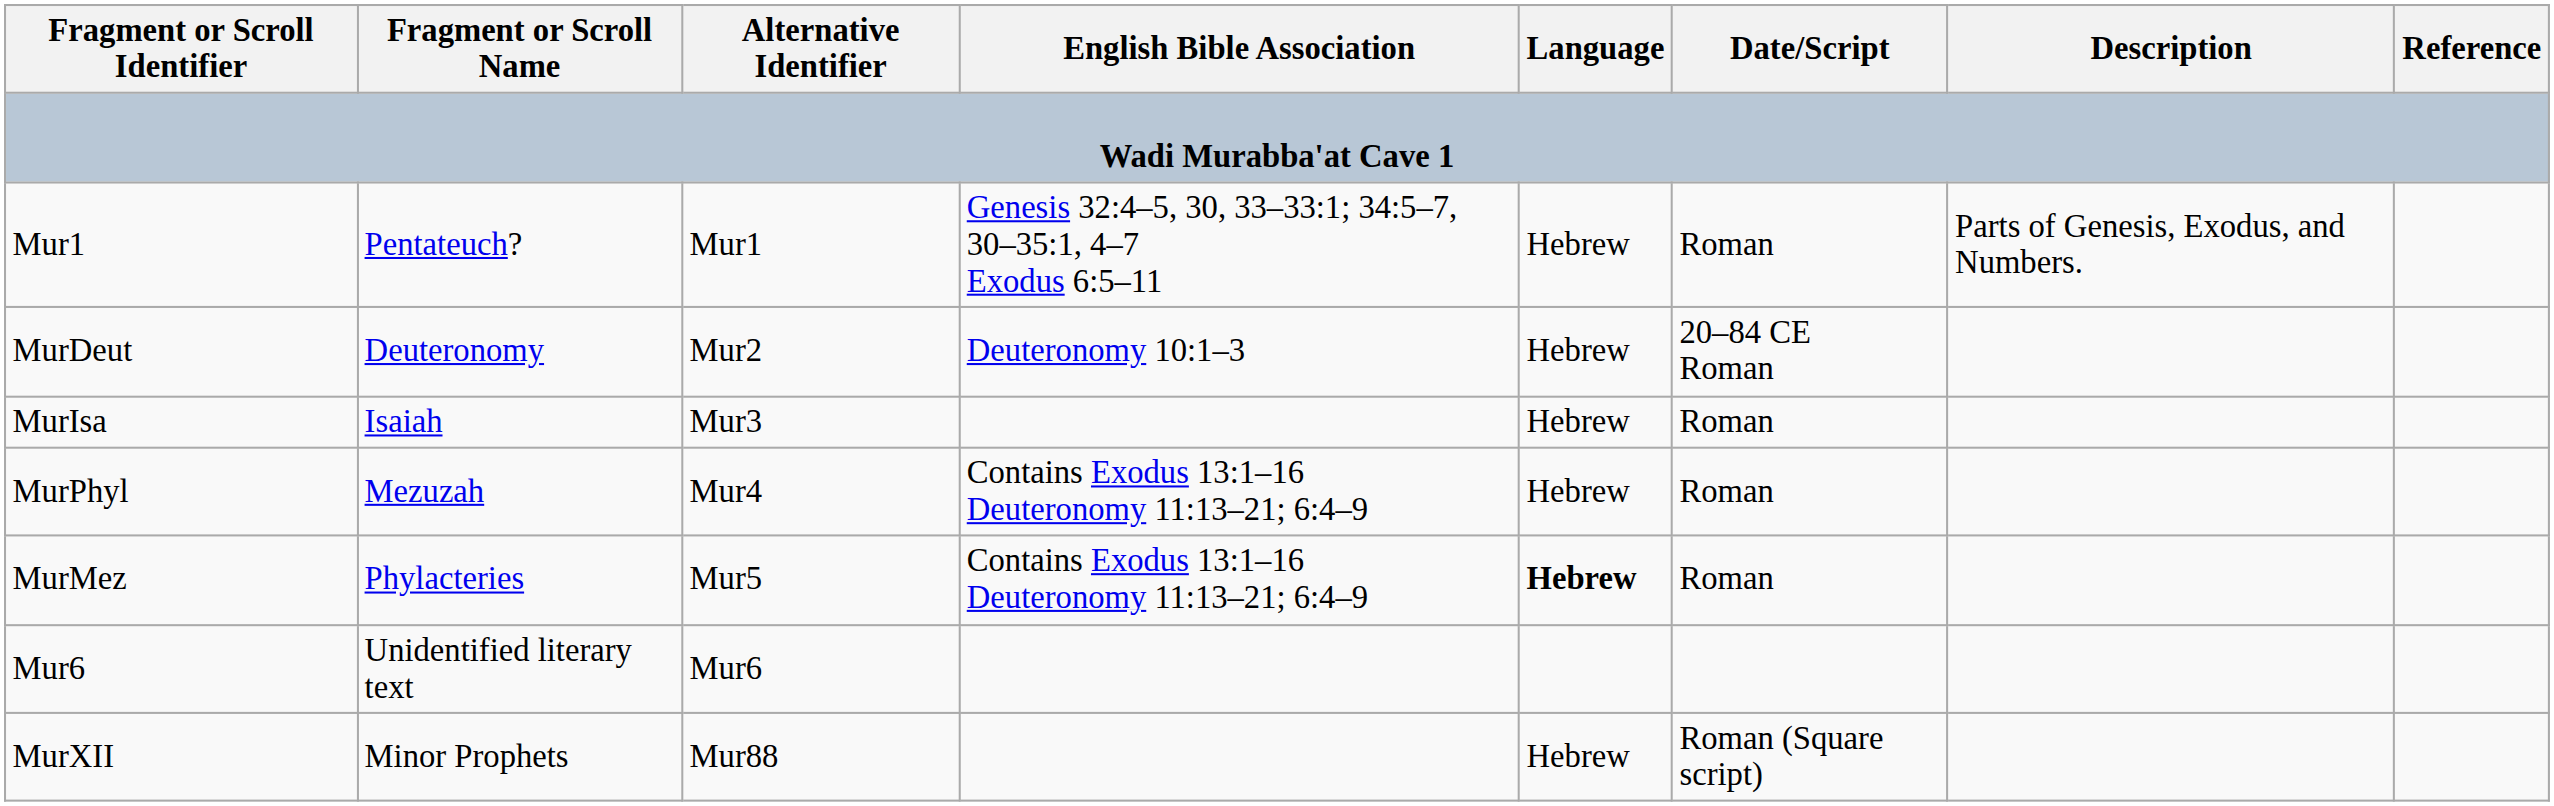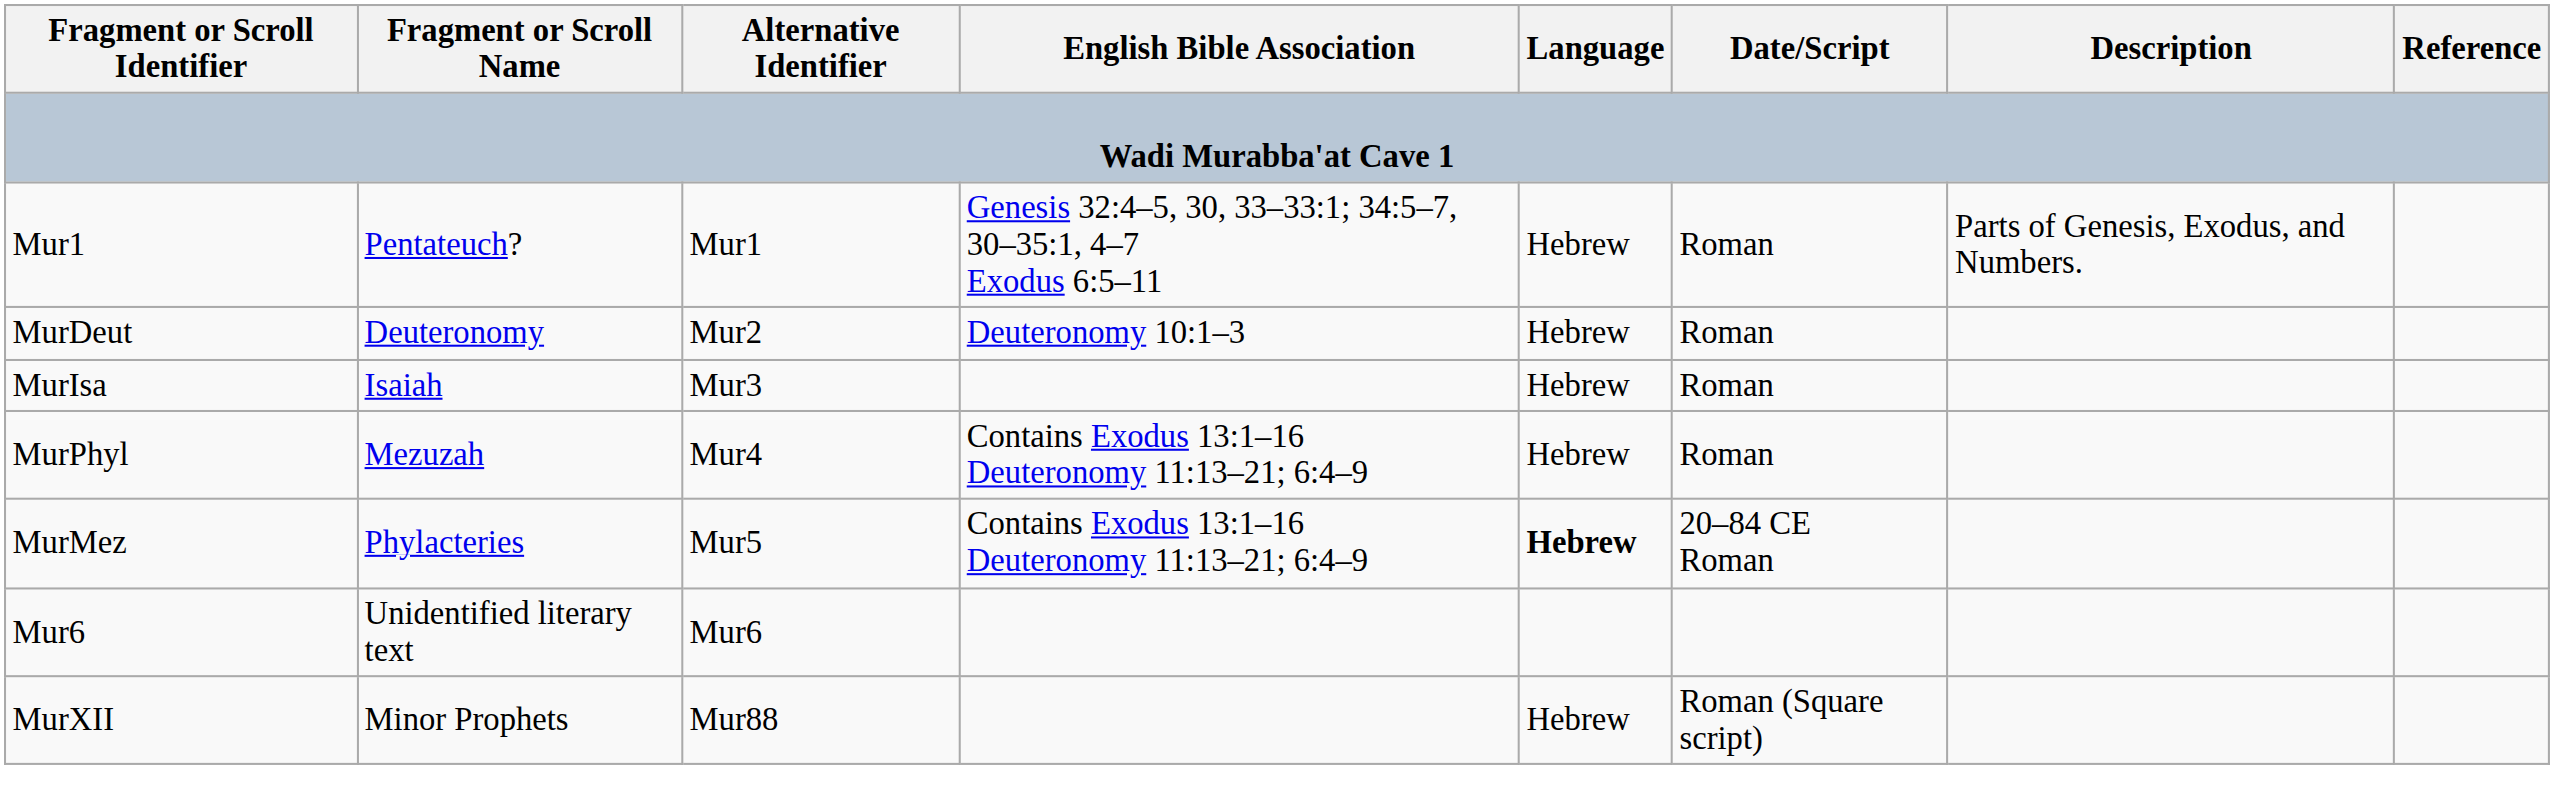MurDeut | Date/Script: 20–84 CE Roman -> Roman
MurMez | Date/Script: Roman -> 20–84 CE Roman
